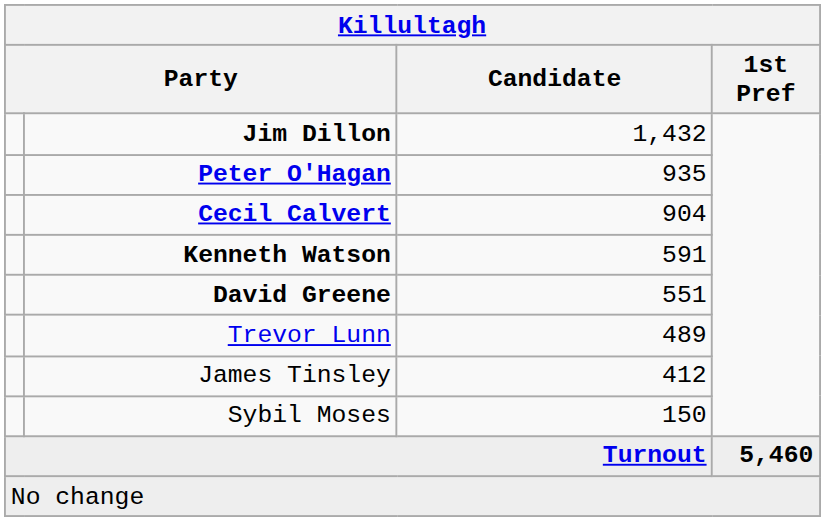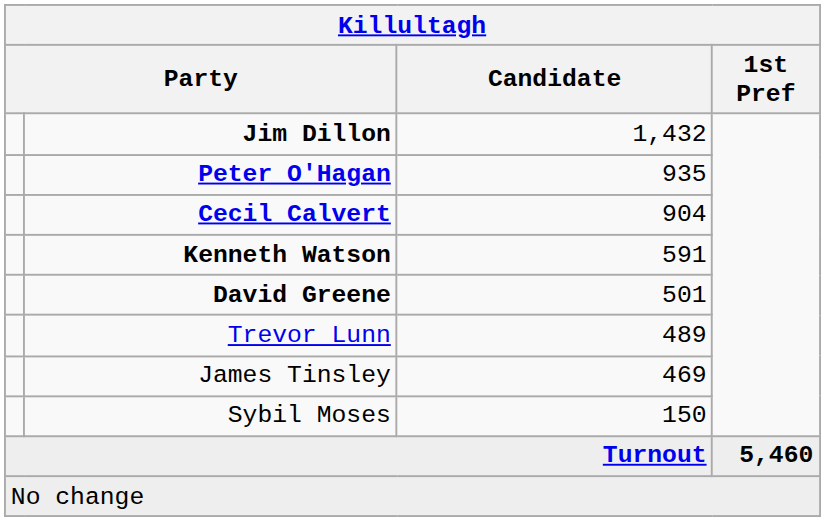David Greene | Candidate: 551 -> 501
James Tinsley | Candidate: 412 -> 469
